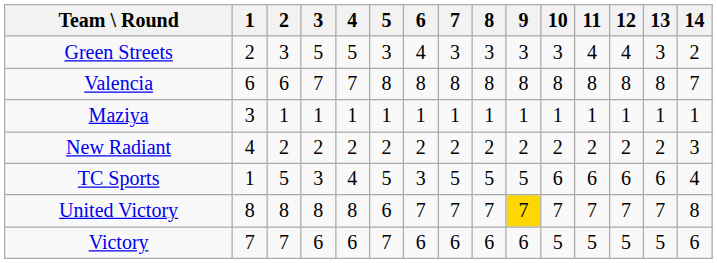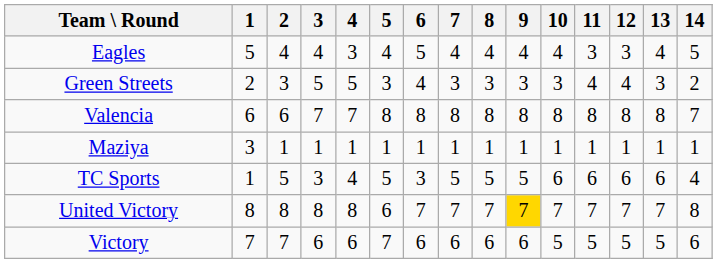+ row: Eagles | 5 | 4 | 4 | 3 | 4 | 5 | 4 | 4 | 4 | 4 | 3 | 3 | 4 | 5
- row: New Radiant | 4 | 2 | 2 | 2 | 2 | 2 | 2 | 2 | 2 | 2 | 2 | 2 | 2 | 3
